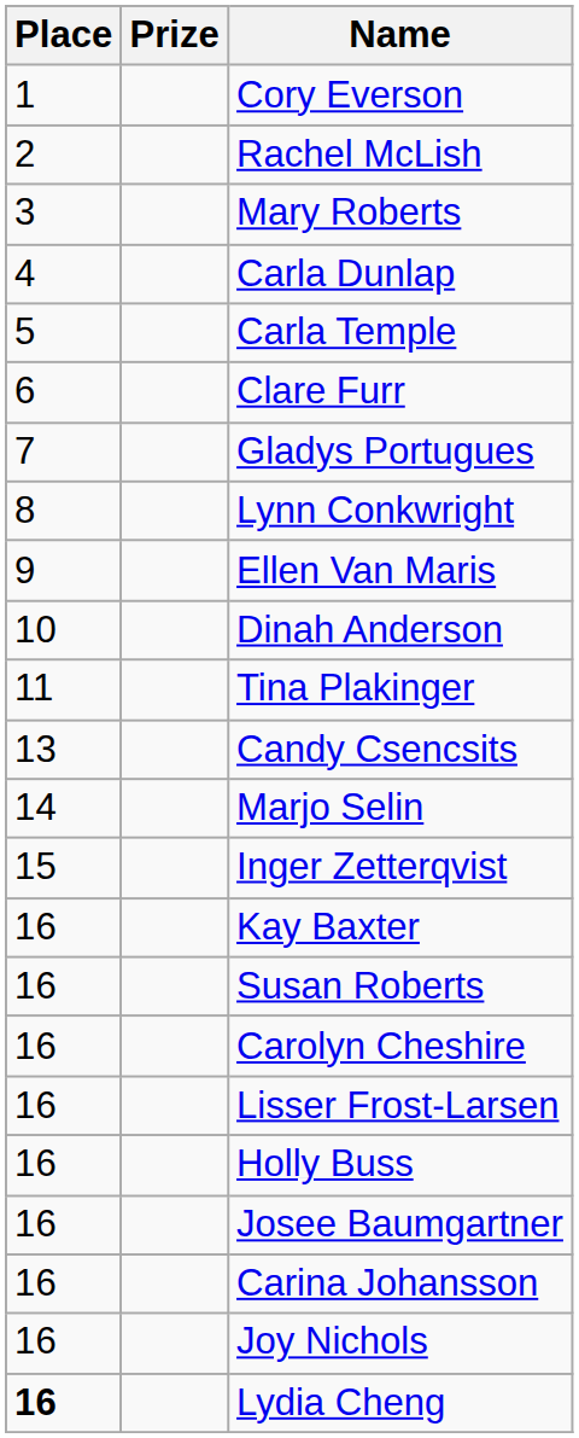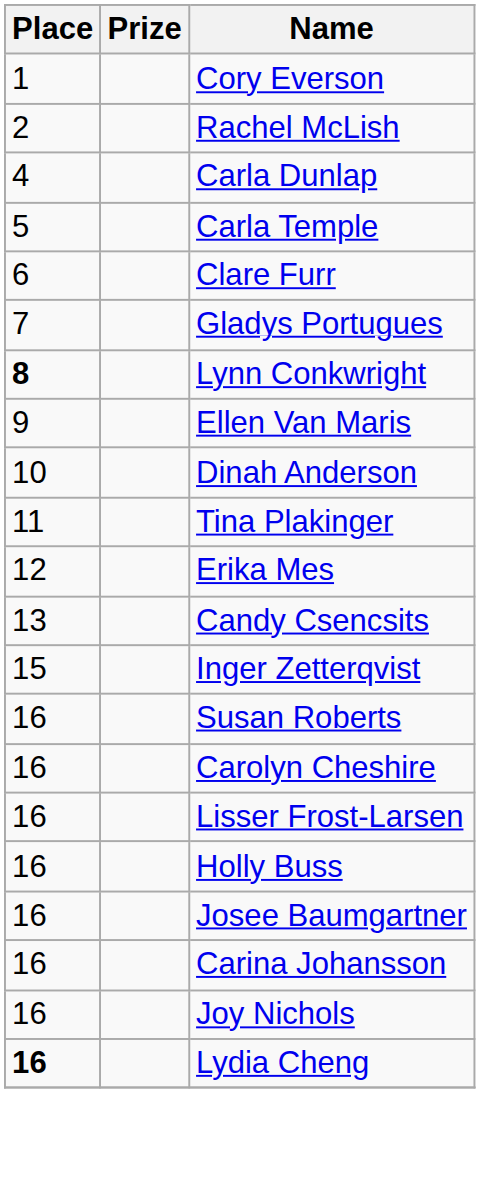- row: 3 | Mary Roberts
Lynn Conkwright | Place: normal -> bold
+ row: 12 | Erika Mes
- row: 14 | Marjo Selin
- row: 16 | Kay Baxter
